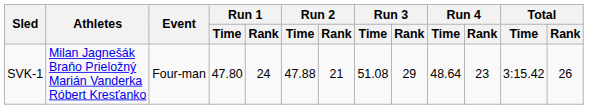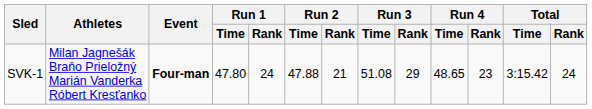SVK-1 | Event: normal -> bold
SVK-1 | Run 4 / Time: 48.64 -> 48.65
SVK-1 | Total / Rank: 26 -> 24
